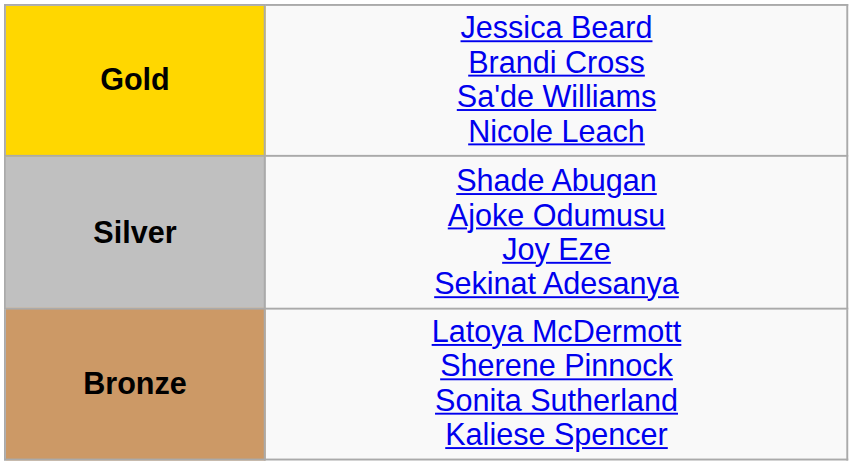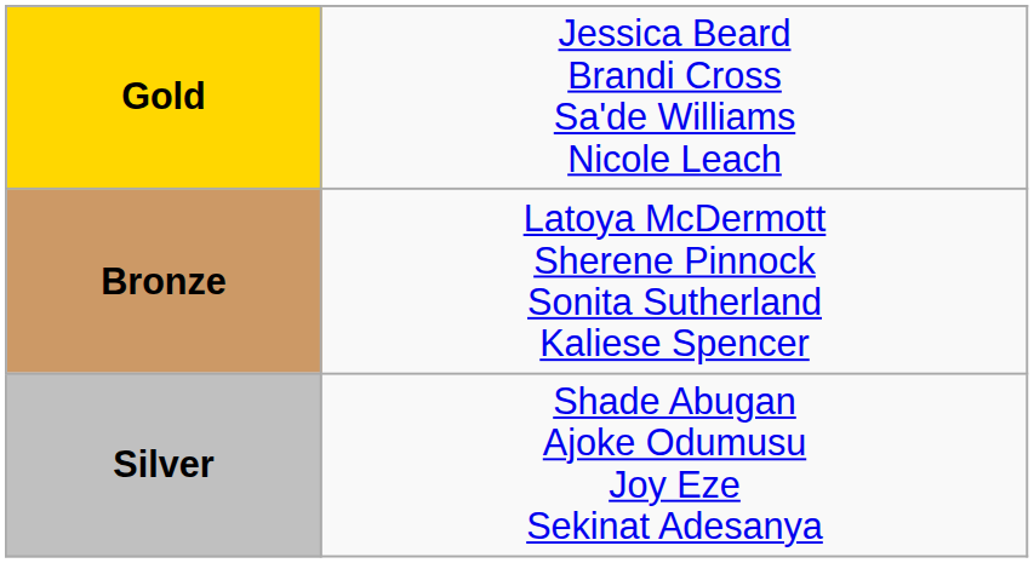rows swapped: Silver <-> Bronze
